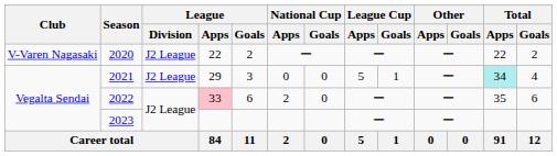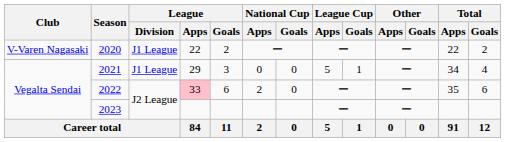2020 | League / Division: J2 League -> J1 League
2021 | League / Division: J2 League -> J1 League
2021 | Total / Apps: paleturquoise background -> no background
